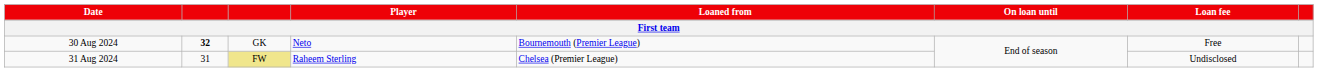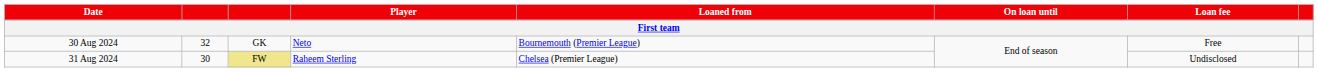30 Aug 2024 | column 2: bold -> normal
31 Aug 2024 | column 2: 31 -> 30
